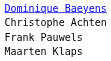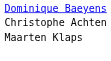- row: Frank Pauwels
